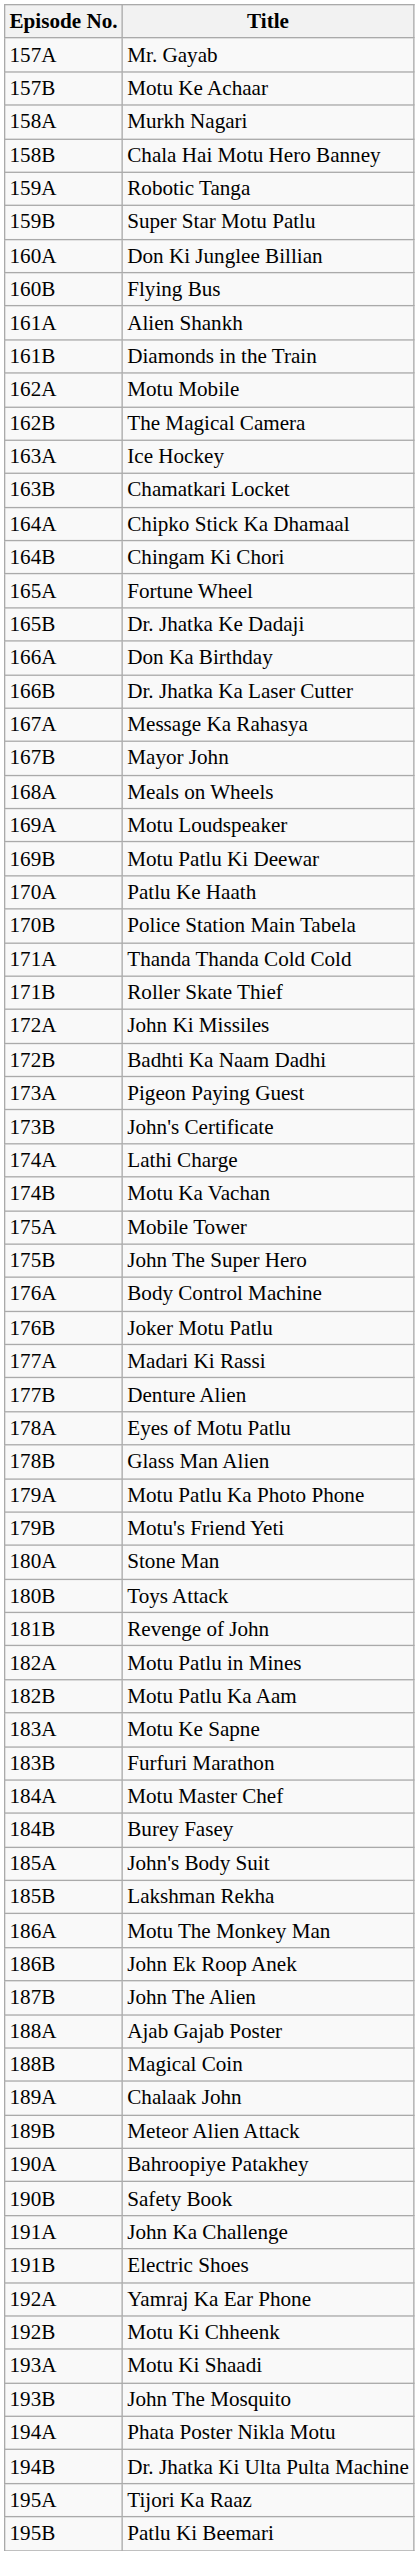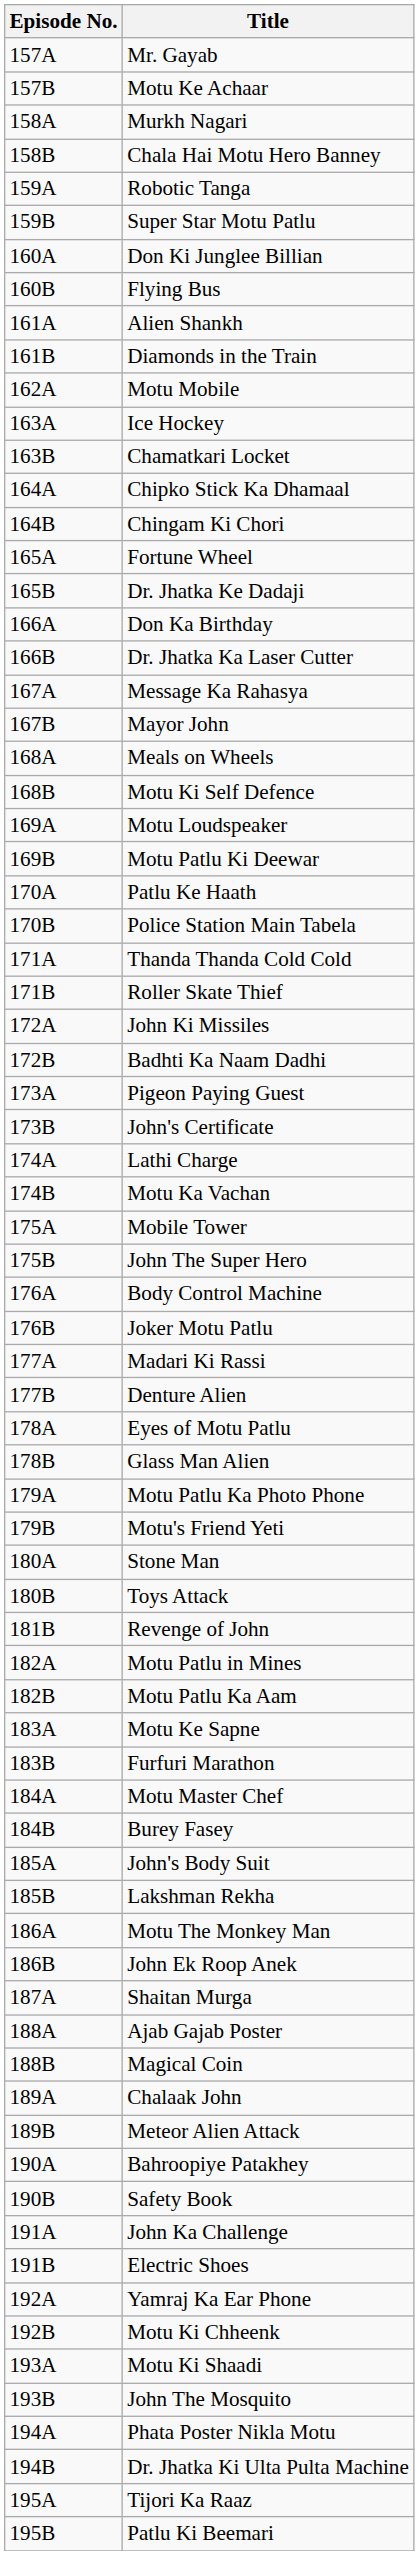- row: 162B | The Magical Camera
+ row: 168B | Motu Ki Self Defence
+ row: 187A | Shaitan Murga
- row: 187B | John The Alien
